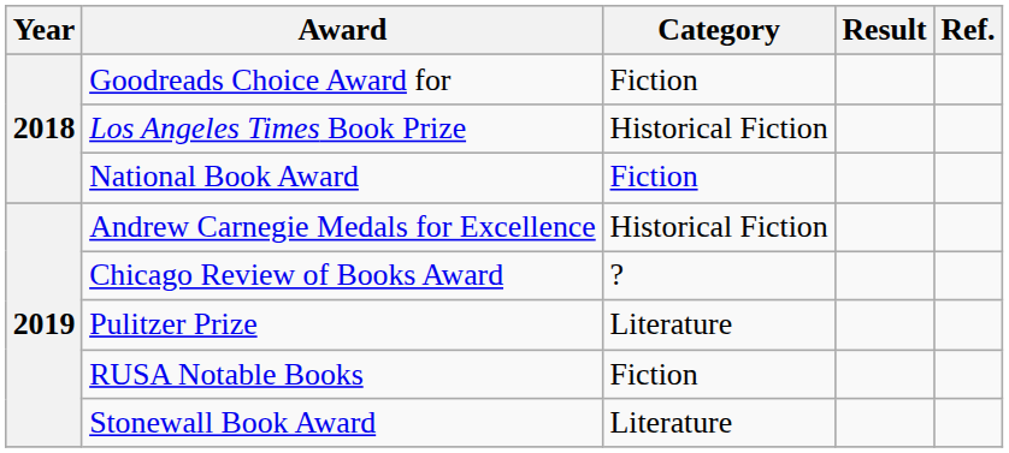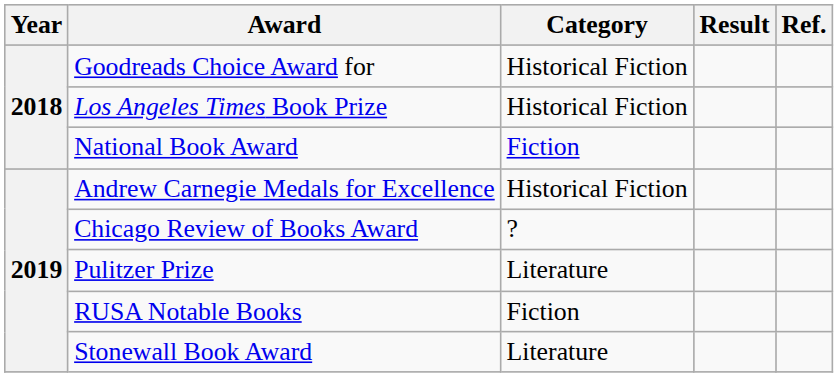Goodreads Choice Award for | Category: Fiction -> Historical Fiction
